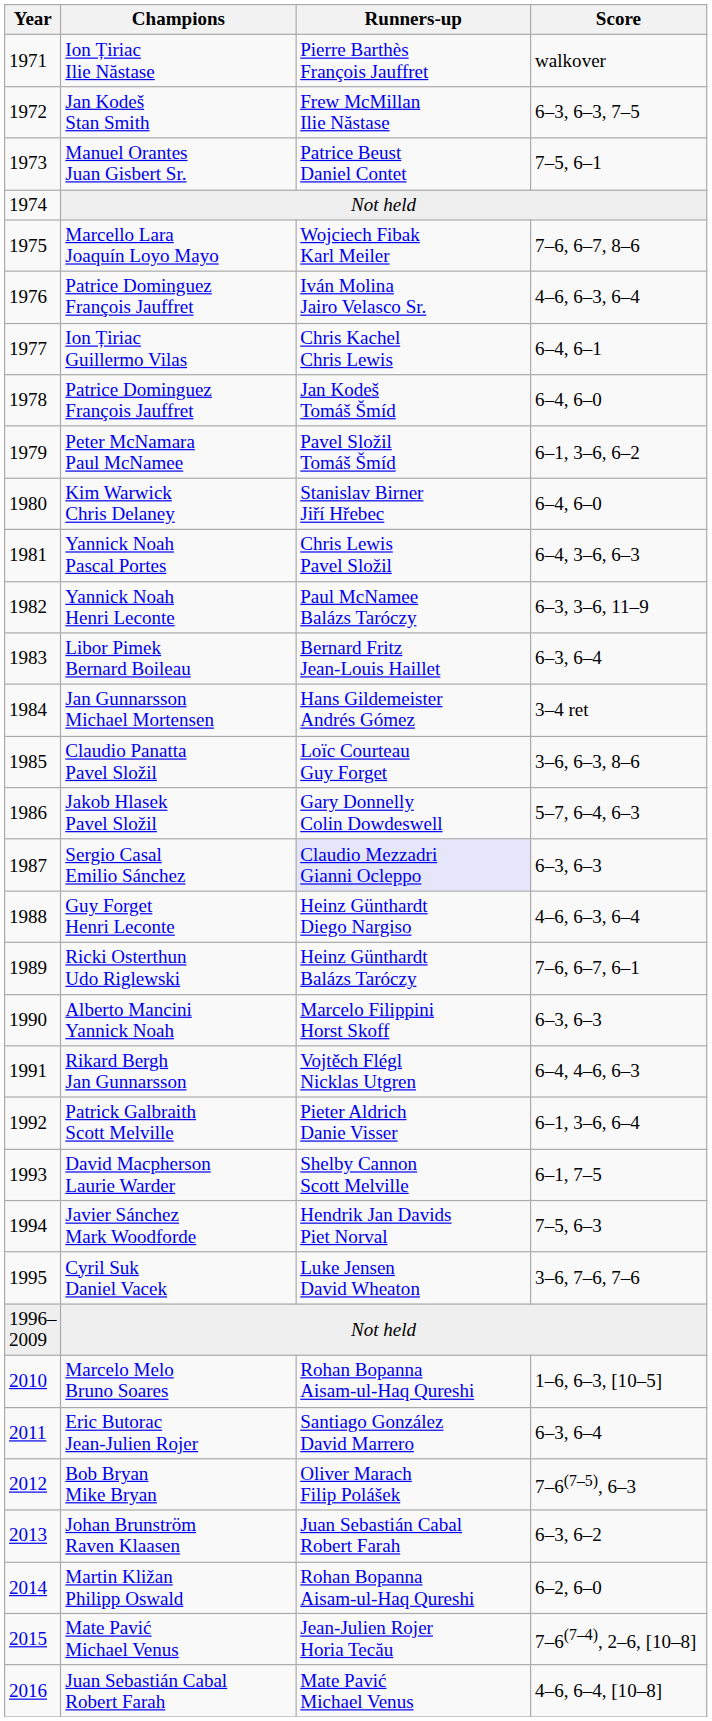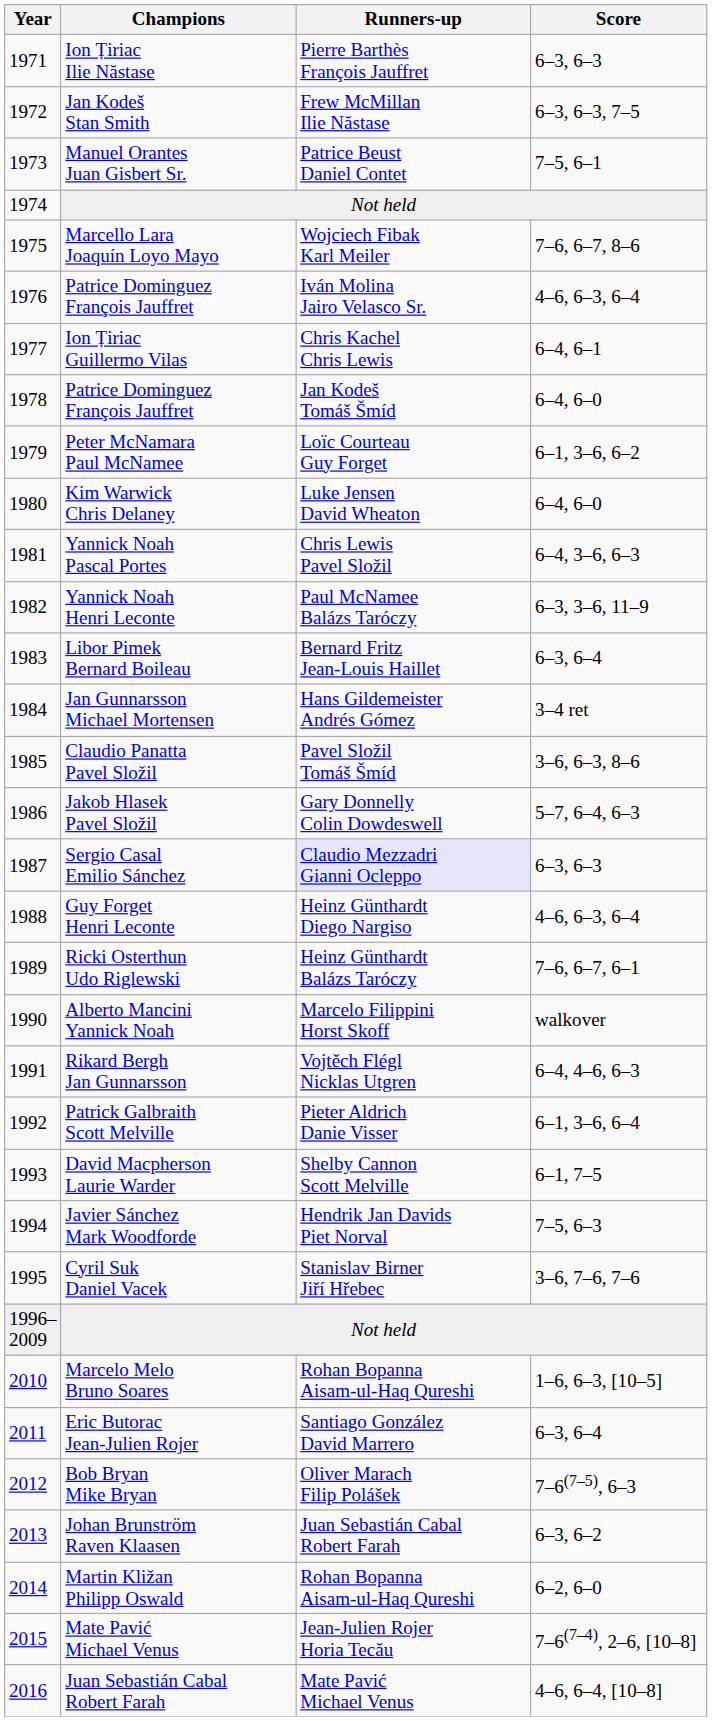Ion Țiriac Ilie Năstase | Score: walkover -> 6–3, 6–3
Peter McNamara Paul McNamee | Runners-up: Pavel Složil Tomáš Šmíd -> Loïc Courteau Guy Forget
Kim Warwick Chris Delaney | Runners-up: Stanislav Birner Jiří Hřebec -> Luke Jensen David Wheaton
Claudio Panatta Pavel Složil | Runners-up: Loïc Courteau Guy Forget -> Pavel Složil Tomáš Šmíd
Alberto Mancini Yannick Noah | Score: 6–3, 6–3 -> walkover
Cyril Suk Daniel Vacek | Runners-up: Luke Jensen David Wheaton -> Stanislav Birner Jiří Hřebec
